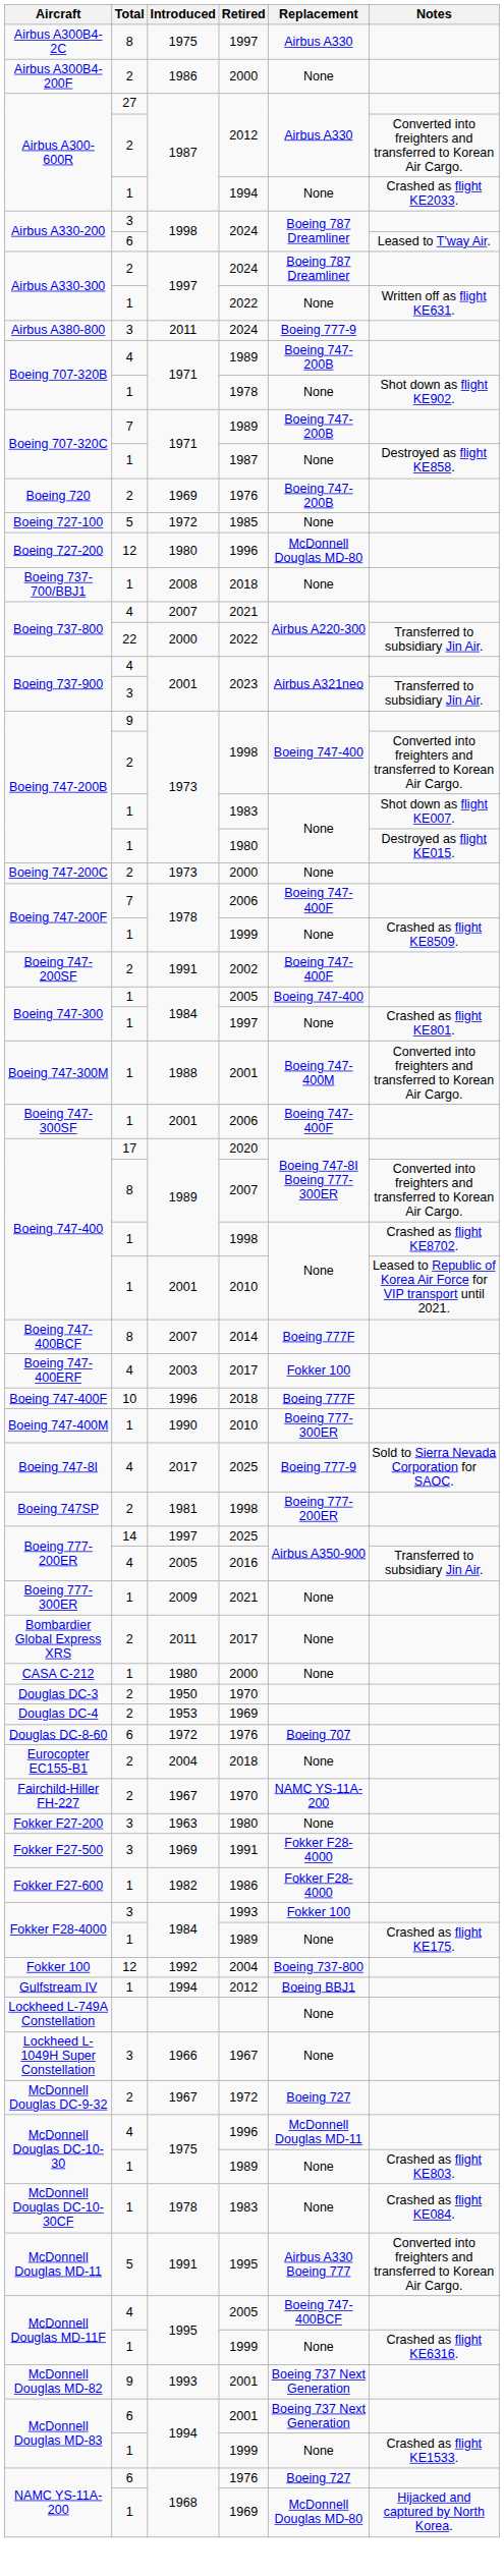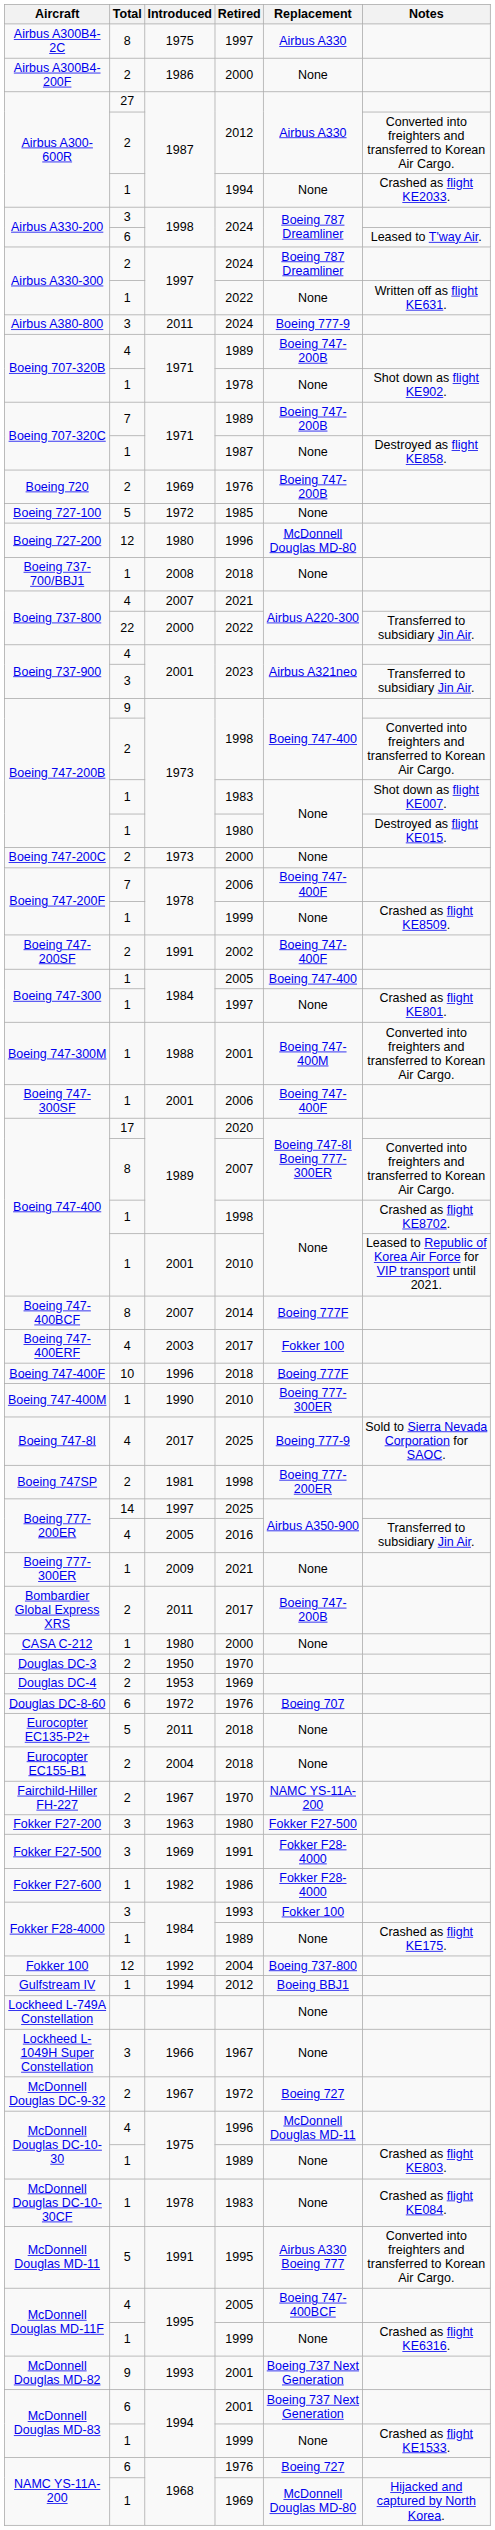Bombardier Global Express XRS | Replacement: None -> Boeing 747-200B
+ row: Eurocopter EC135-P2+ | 5 | 2011 | 2018 | None
Fokker F27-200 | Replacement: None -> Fokker F27-500
